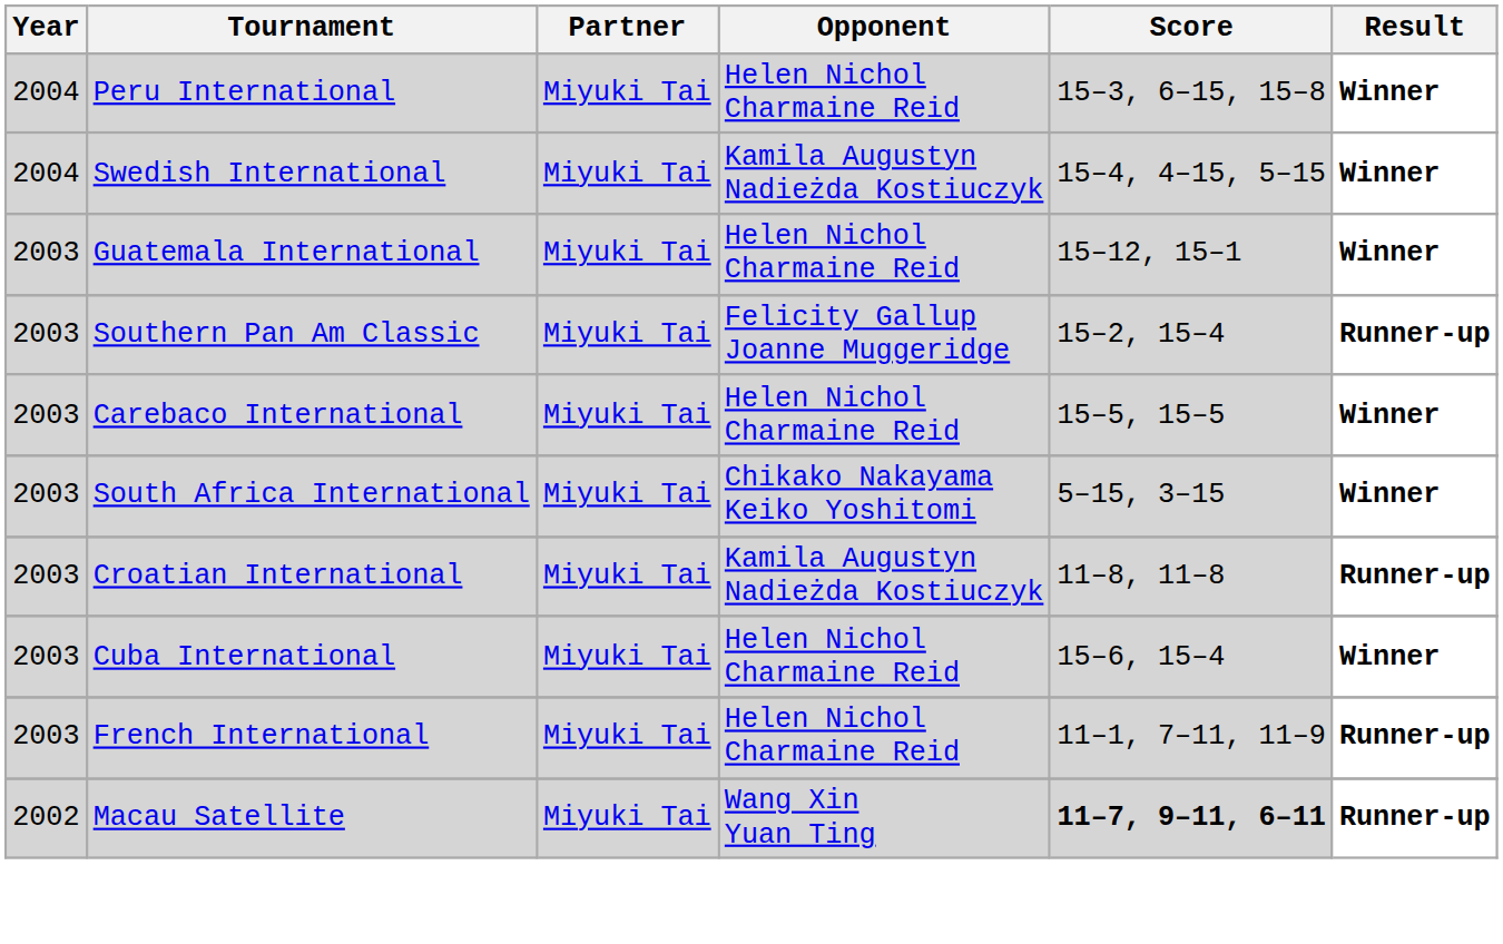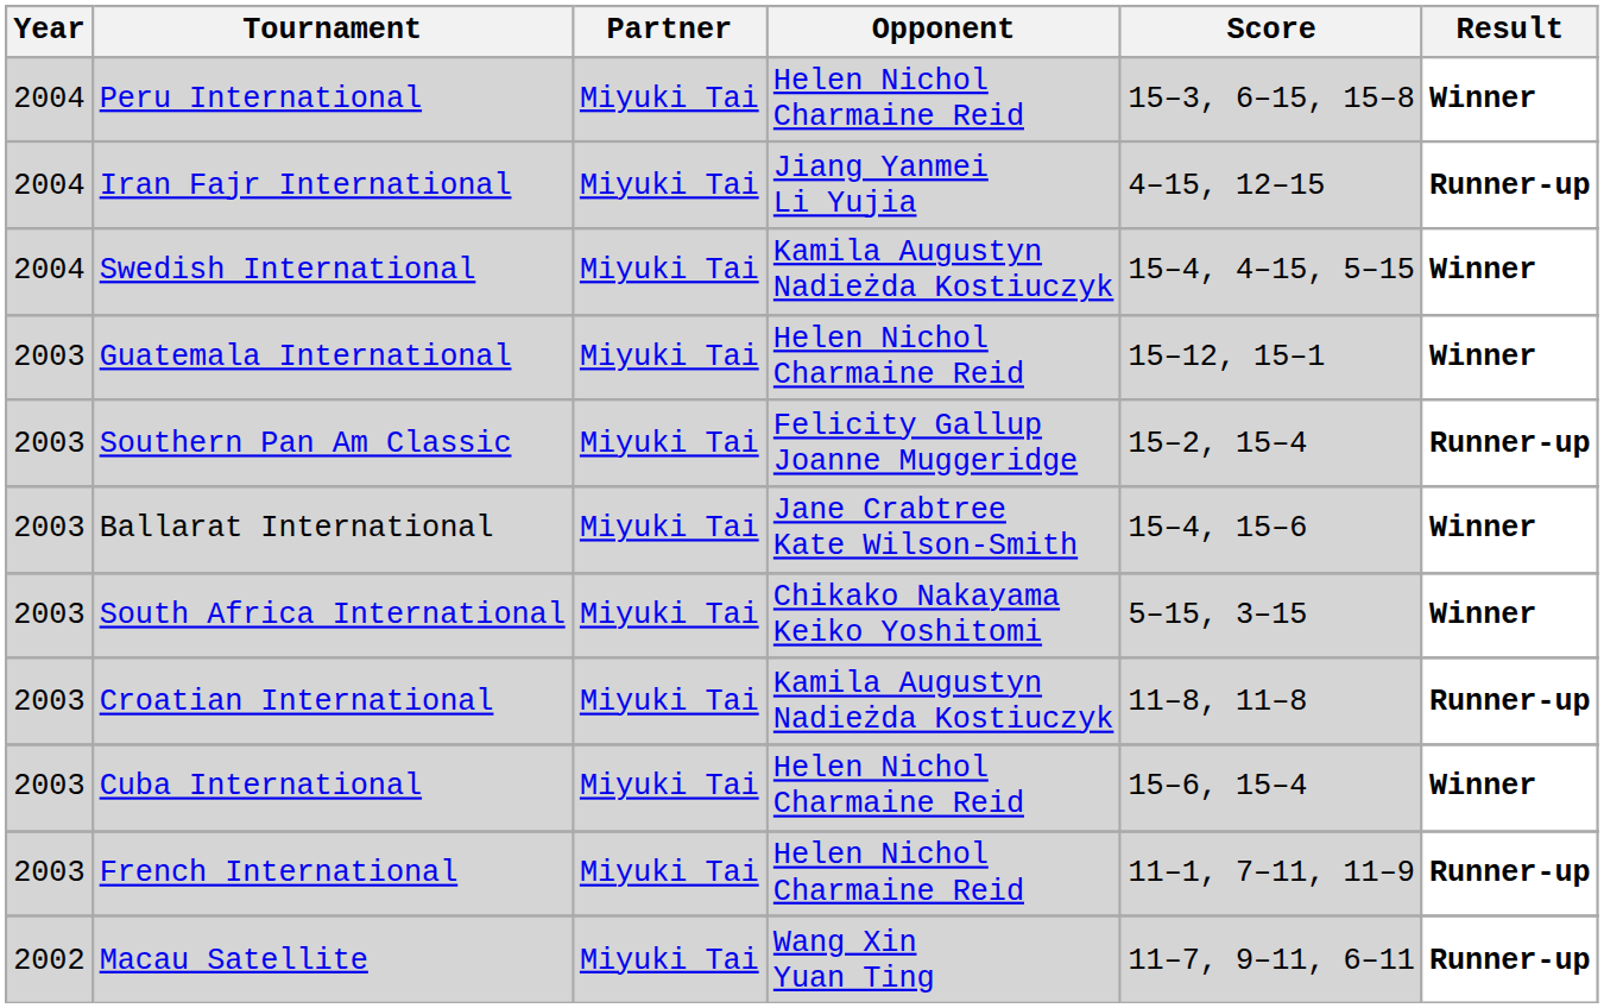+ row: 2004 | Iran Fajr International | Miyuki Tai | Jiang Yanmei Li Yujia | 4–15, 12–15 | Runner-up
+ row: 2003 | Ballarat International | Miyuki Tai | Jane Crabtree Kate Wilson-Smith | 15–4, 15–6 | Winner
- row: 2003 | Carebaco International | Miyuki Tai | Helen Nichol Charmaine Reid | 15–5, 15–5 | Winner
Macau Satellite | Score: bold -> normal
